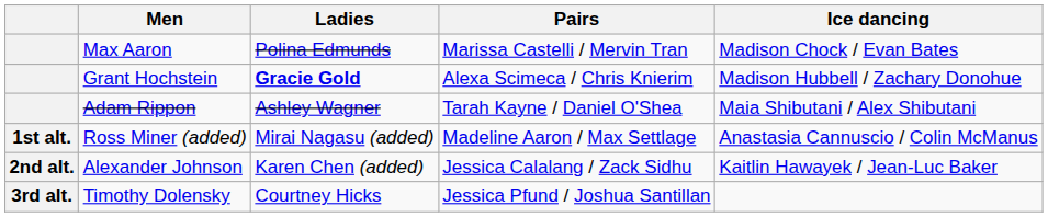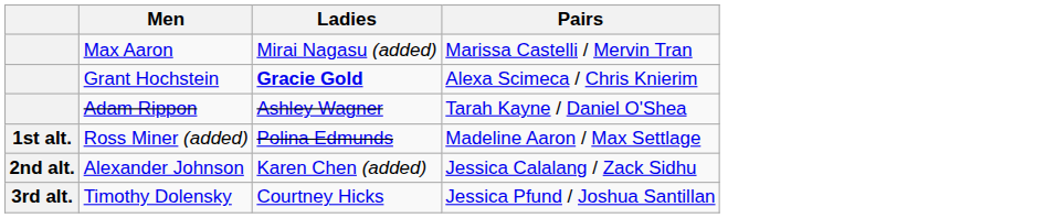- column: Ice dancing | Madison Chock / Evan Bates | Madison Hubbell / Zachary Donohue | Maia Shibutani / Alex Shibutani | Anastasia Cannuscio / Colin McManus | Kaitlin Hawayek / Jean-Luc Baker
Max Aaron | Ladies: Polina Edmunds -> Mirai Nagasu (added)
Ross Miner (added) | Ladies: Mirai Nagasu (added) -> Polina Edmunds
